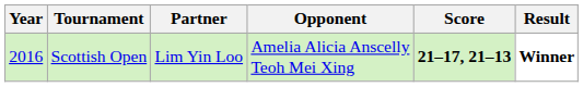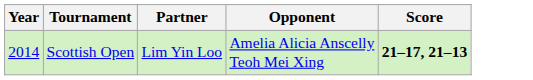- column: Result | Winner
Scottish Open | Year: 2016 -> 2014
